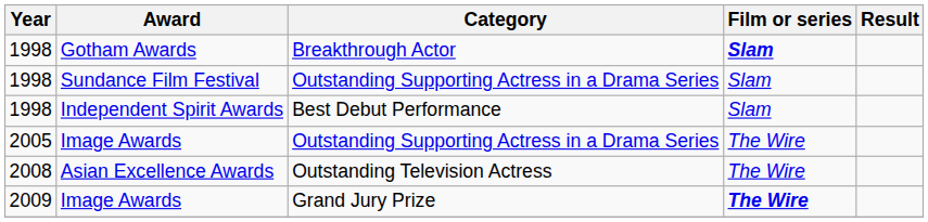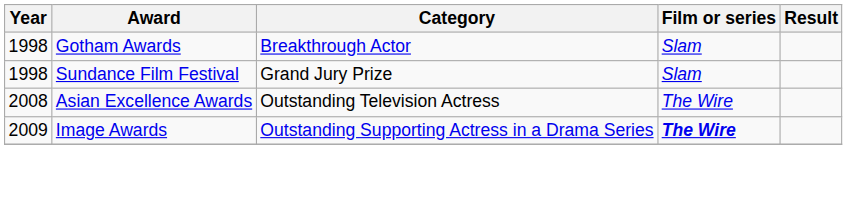Gotham Awards | Film or series: bold -> normal
Sundance Film Festival | Category: Outstanding Supporting Actress in a Drama Series -> Grand Jury Prize
- row: 1998 | Independent Spirit Awards | Best Debut Performance | Slam
- row: 2005 | Image Awards | Outstanding Supporting Actress in a Drama Series | The Wire
2009 / Image Awards | Category: Grand Jury Prize -> Outstanding Supporting Actress in a Drama Series
